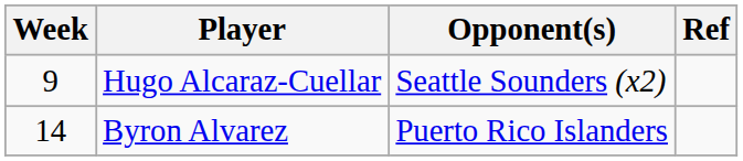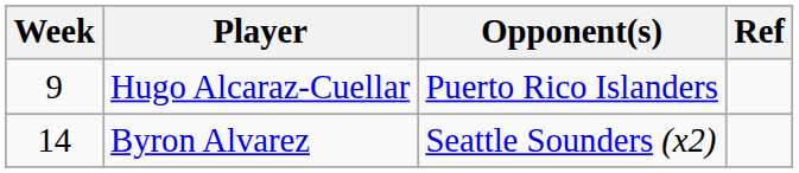Hugo Alcaraz-Cuellar | Opponent(s): Seattle Sounders (x2) -> Puerto Rico Islanders
Byron Alvarez | Opponent(s): Puerto Rico Islanders -> Seattle Sounders (x2)
